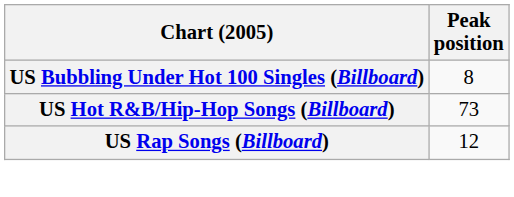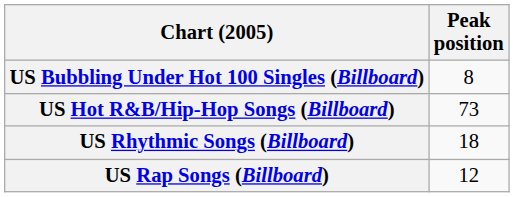+ row: US Rhythmic Songs (Billboard) | 18
